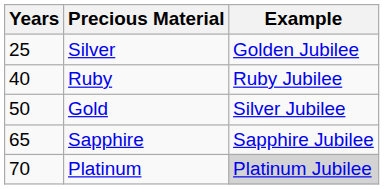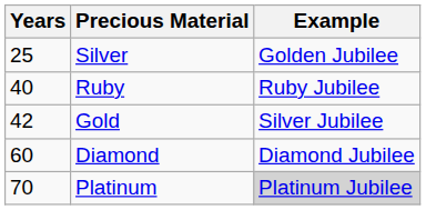Gold | Years: 50 -> 42
+ row: 60 | Diamond | Diamond Jubilee
- row: 65 | Sapphire | Sapphire Jubilee
